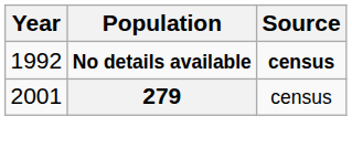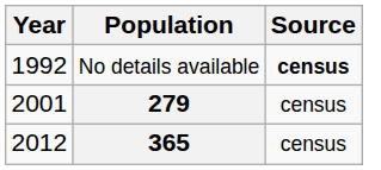1992 | Population: bold -> normal
+ row: 2012 | 365 | census
